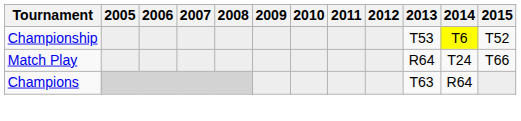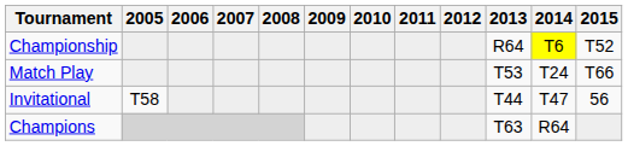Championship | 2013: T53 -> R64
Match Play | 2013: R64 -> T53
+ row: Invitational | T58 | T44 | T47 | 56
